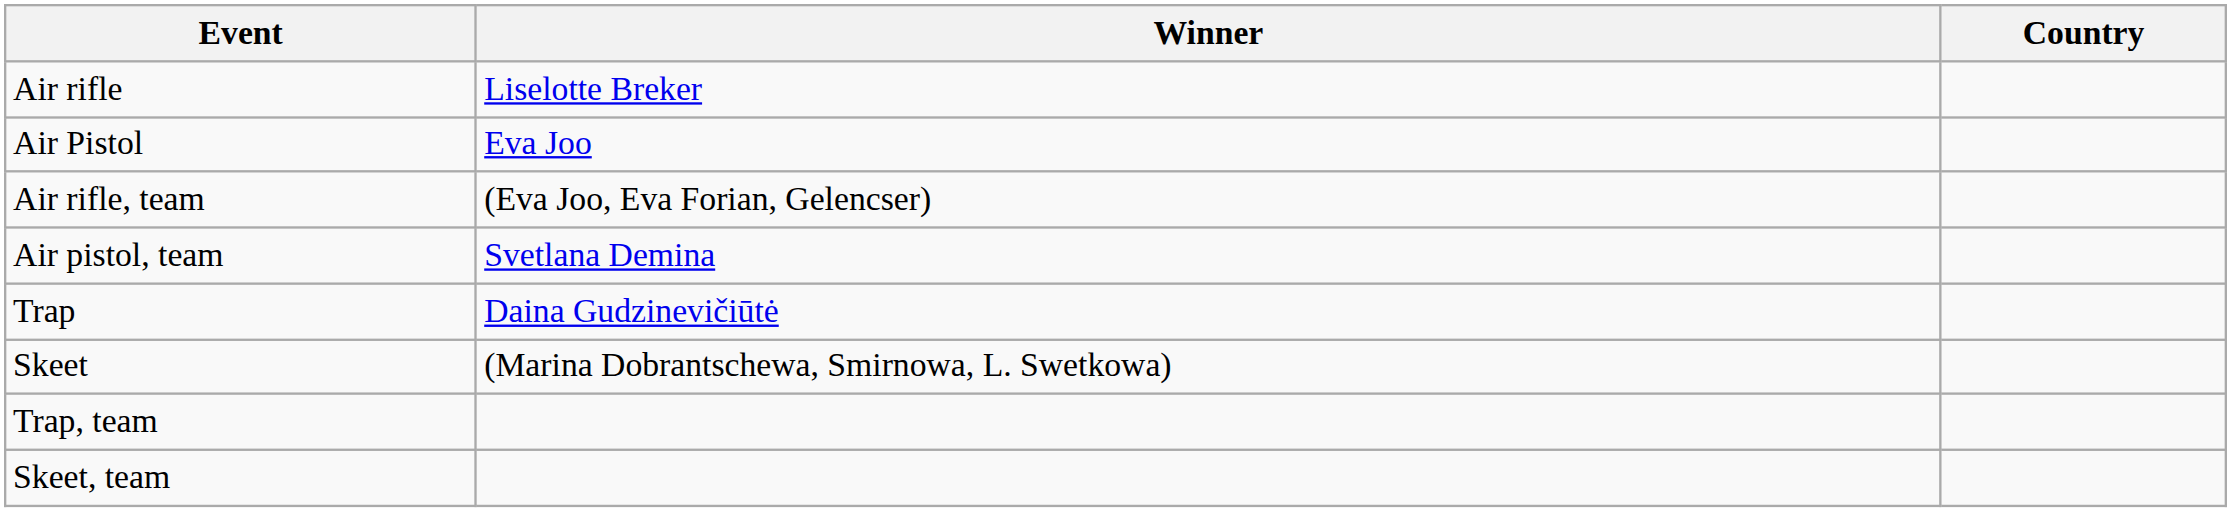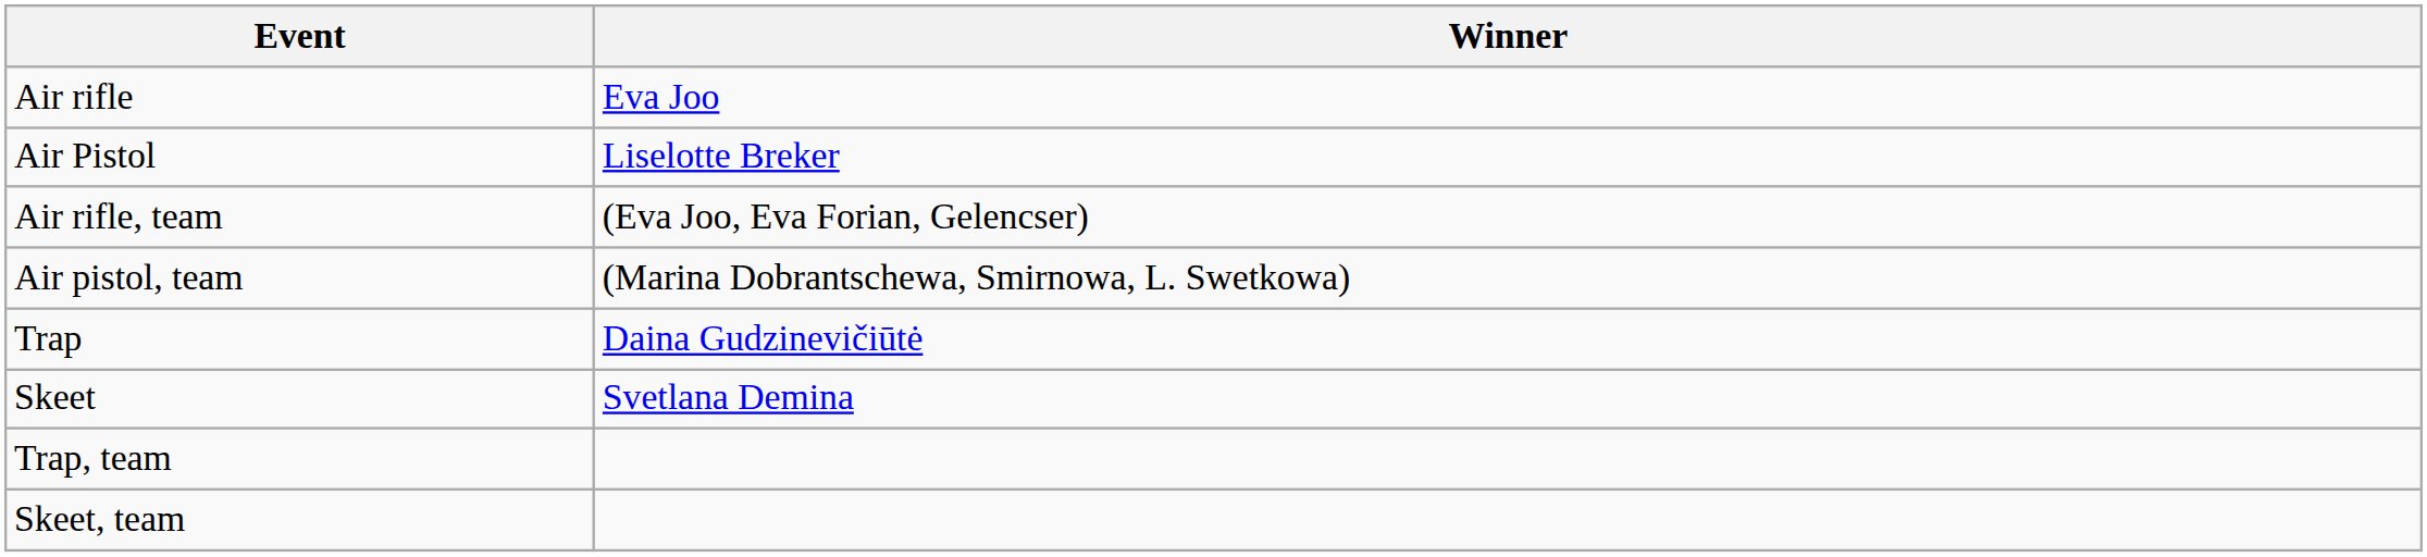- column: Country
Air rifle | Winner: Liselotte Breker -> Eva Joo
Air Pistol | Winner: Eva Joo -> Liselotte Breker
Air pistol, team | Winner: Svetlana Demina -> (Marina Dobrantschewa, Smirnowa, L. Swetkowa)
Skeet | Winner: (Marina Dobrantschewa, Smirnowa, L. Swetkowa) -> Svetlana Demina
